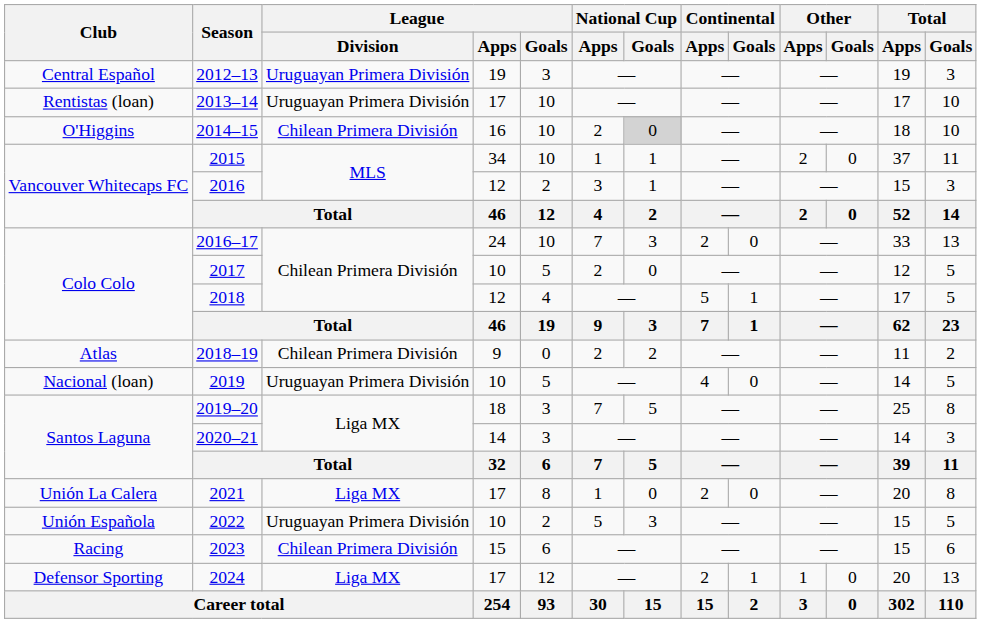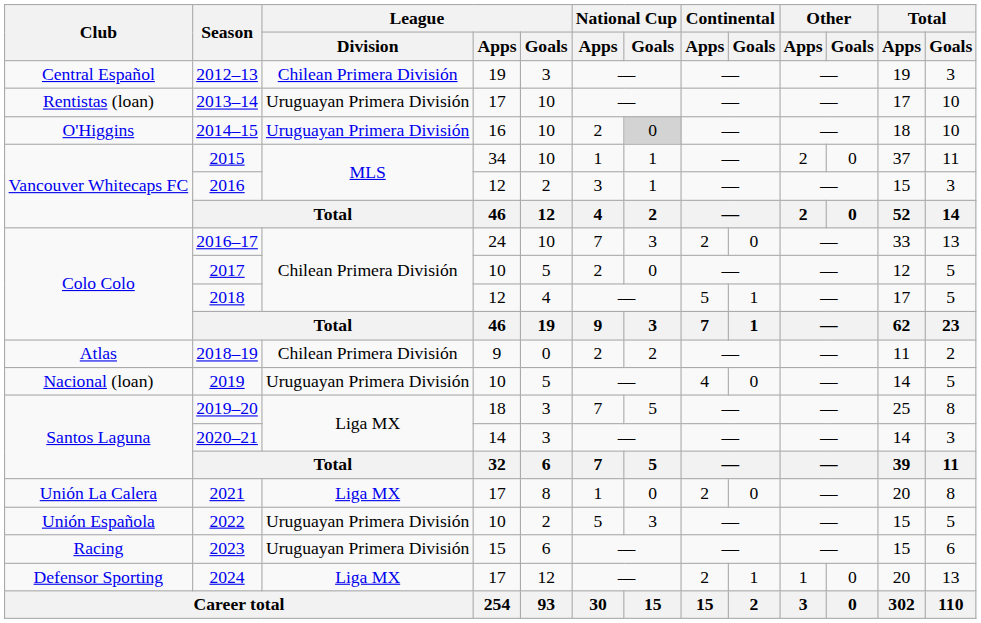2012–13 | League / Division: Uruguayan Primera División -> Chilean Primera División
2014–15 | League / Division: Chilean Primera División -> Uruguayan Primera División
2023 | League / Division: Chilean Primera División -> Uruguayan Primera División
